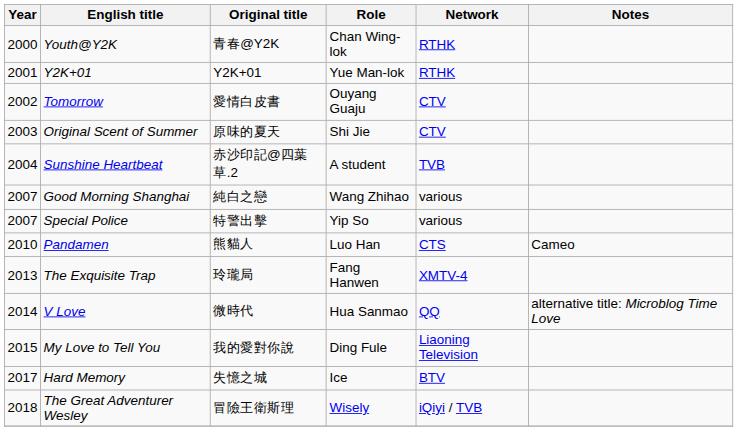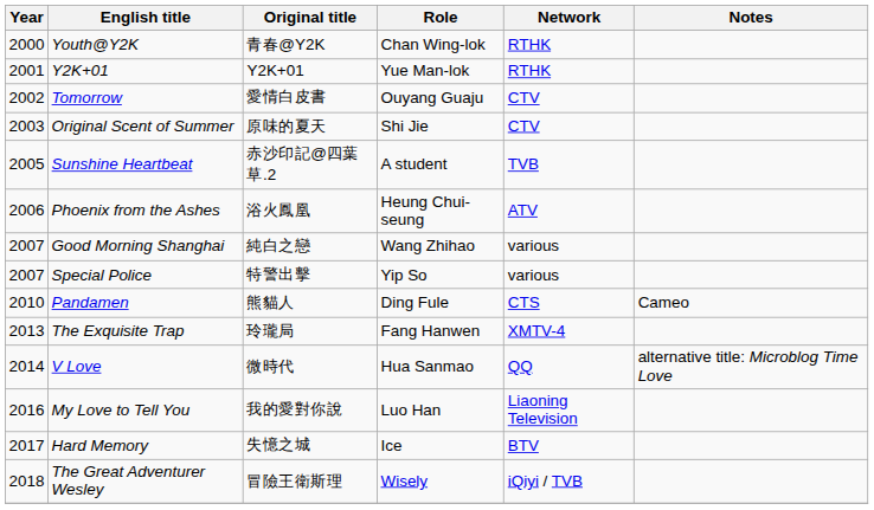Sunshine Heartbeat | Year: 2004 -> 2005
+ row: 2006 | Phoenix from the Ashes | 浴火鳳凰 | Heung Chui-seung | ATV
Pandamen | Role: Luo Han -> Ding Fule
My Love to Tell You | Year: 2015 -> 2016
My Love to Tell You | Role: Ding Fule -> Luo Han
